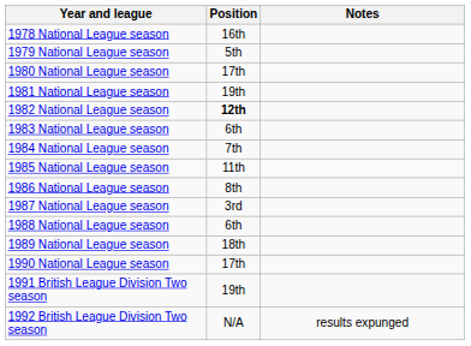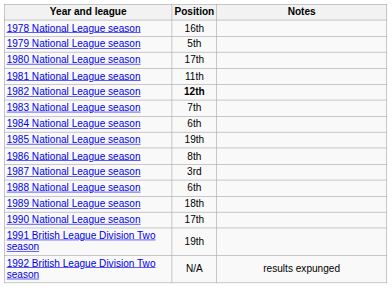1981 National League season | Position: 19th -> 11th
1983 National League season | Position: 6th -> 7th
1984 National League season | Position: 7th -> 6th
1985 National League season | Position: 11th -> 19th
